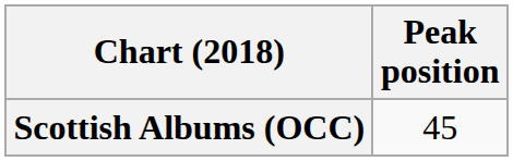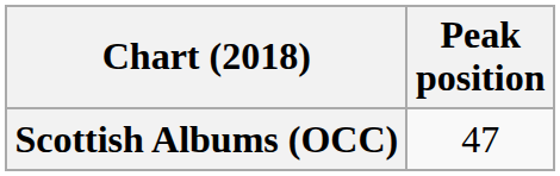Scottish Albums (OCC) | Peak position: 45 -> 47
